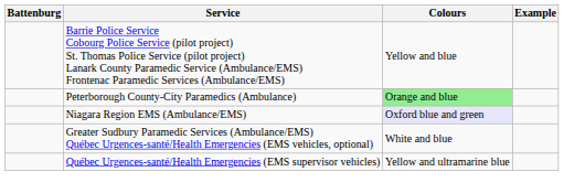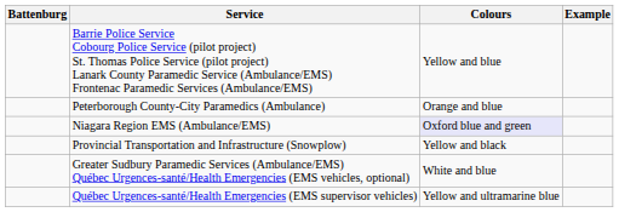Peterborough County-City Paramedics (Ambulance) | Colours: lightgreen background -> no background
+ row: Provincial Transportation and Infrastructure (Snowplow) | Yellow and black
